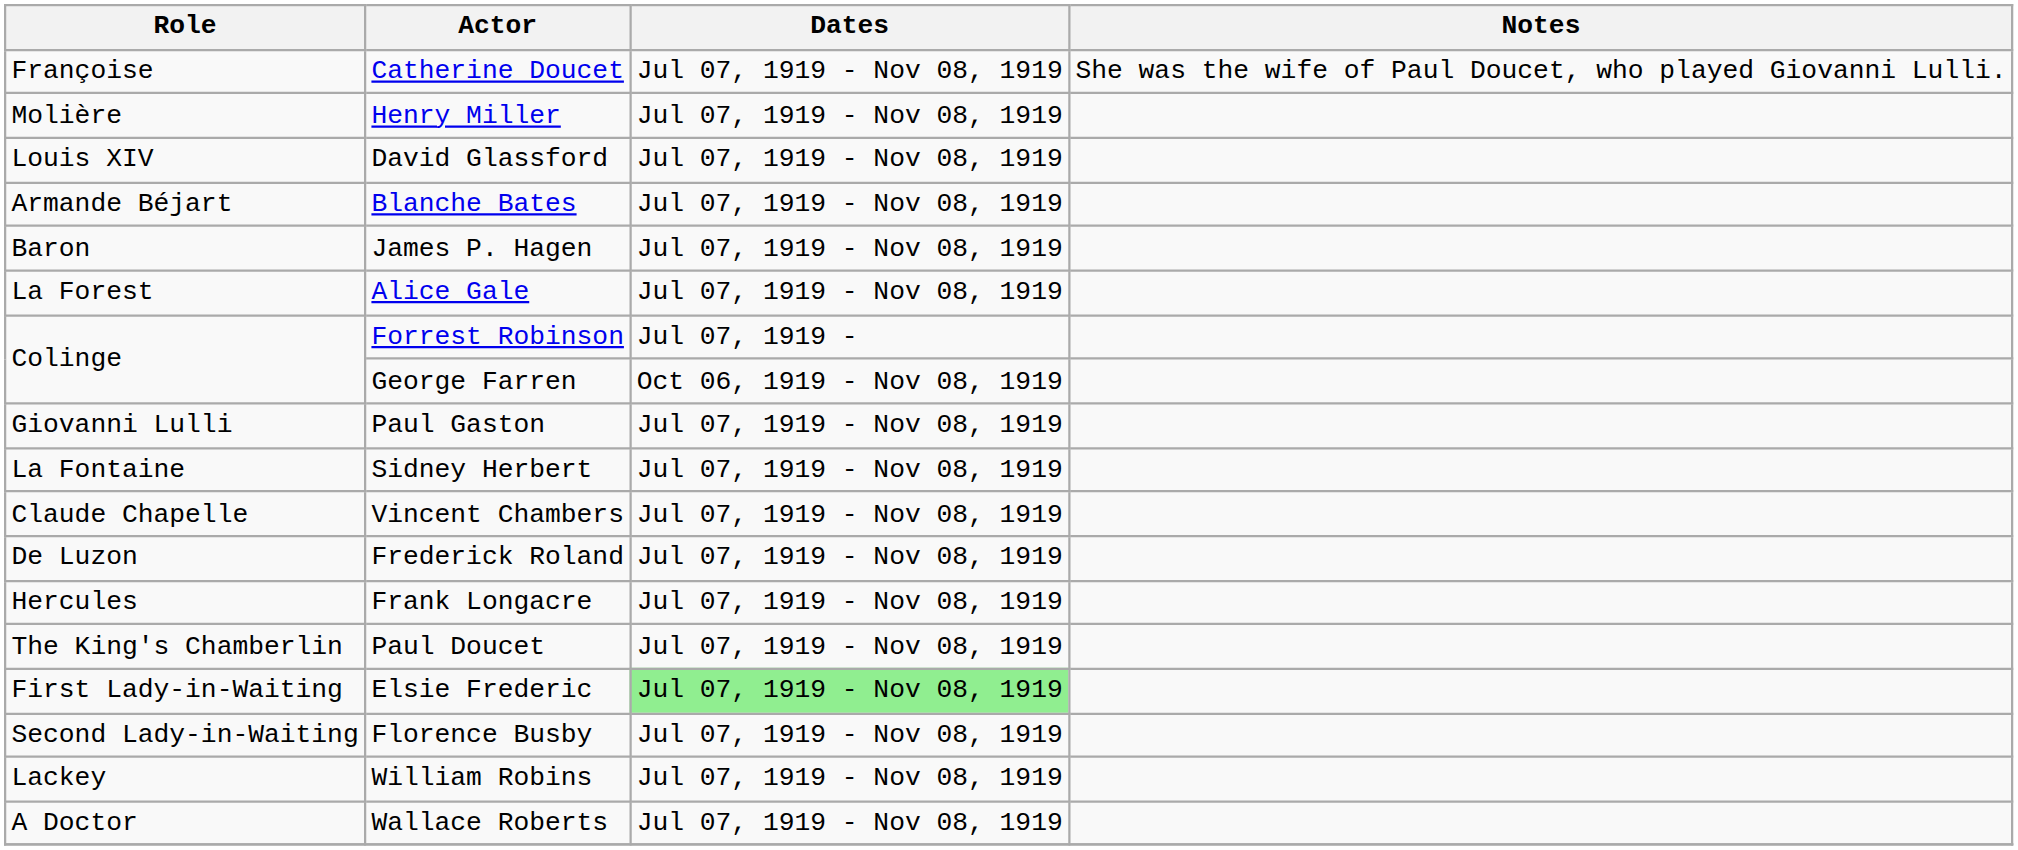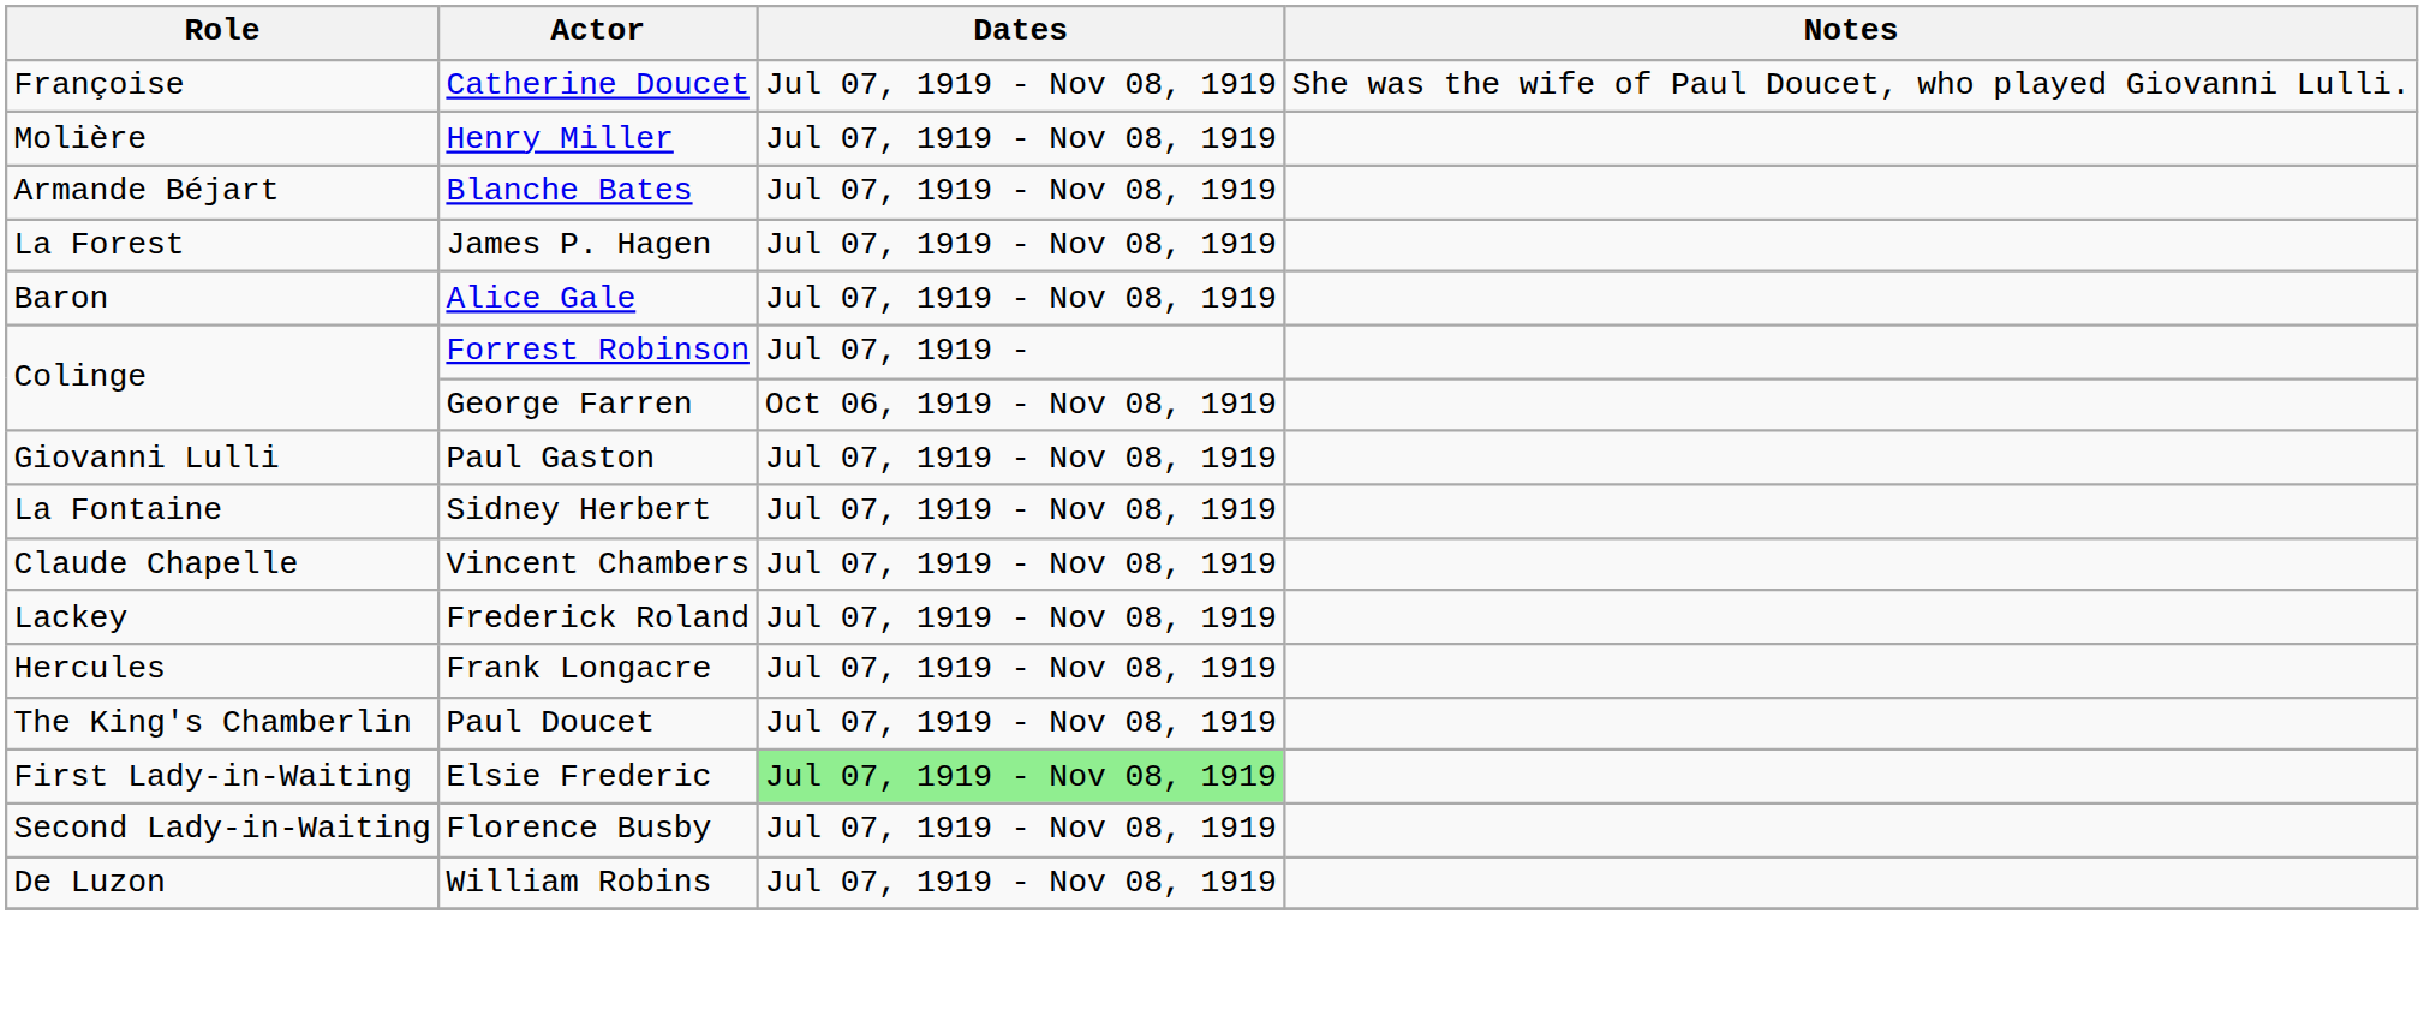- row: Louis XIV | David Glassford | Jul 07, 1919 - Nov 08, 1919
James P. Hagen | Role: Baron -> La Forest
Alice Gale | Role: La Forest -> Baron
Frederick Roland | Role: De Luzon -> Lackey
William Robins | Role: Lackey -> De Luzon
- row: A Doctor | Wallace Roberts | Jul 07, 1919 - Nov 08, 1919
